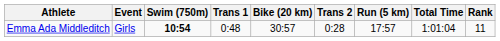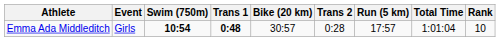Emma Ada Middleditch | Trans 1: normal -> bold
Emma Ada Middleditch | Rank: 11 -> 10
